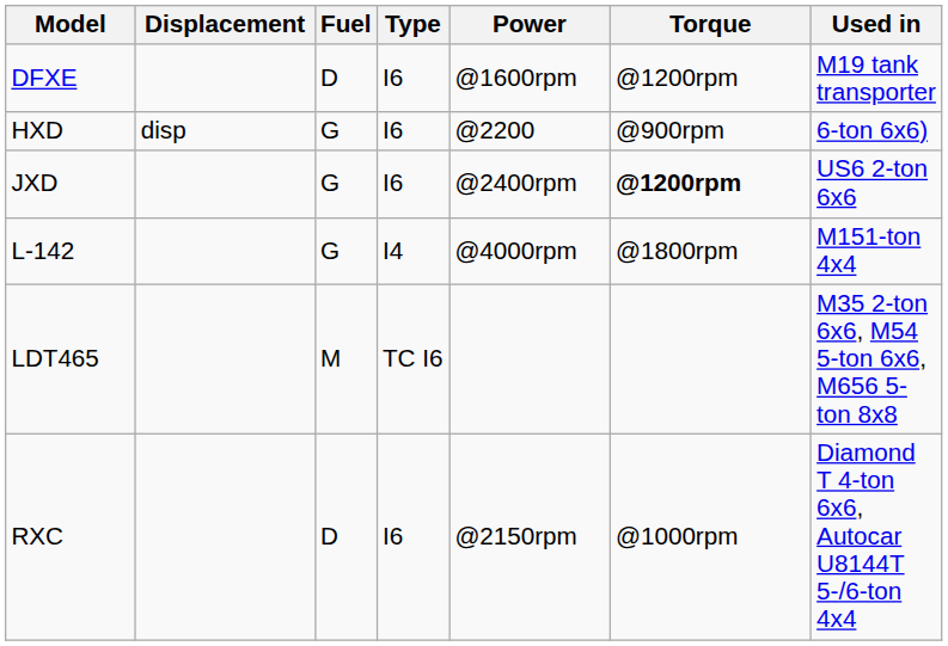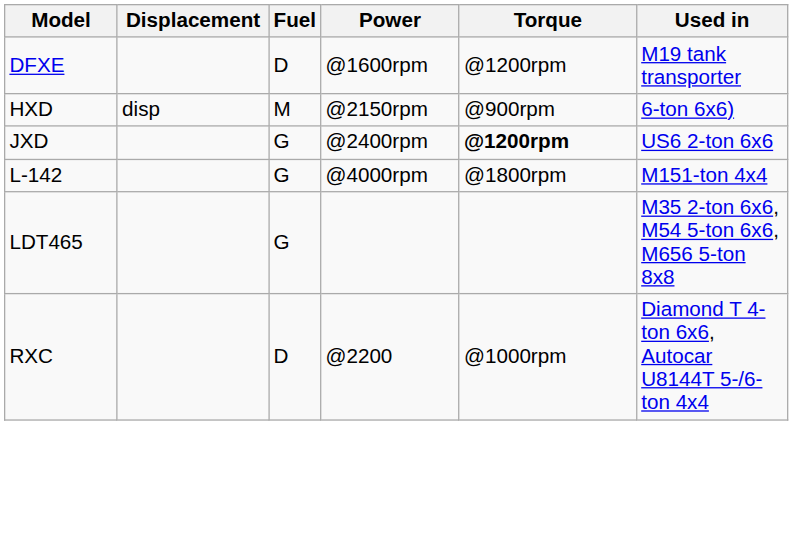- column: Type | I6 | I6 | I6 | I4 | TC I6 | I6
HXD | Fuel: G -> M
HXD | Power: @2200 -> @2150rpm
LDT465 | Fuel: M -> G
RXC | Power: @2150rpm -> @2200
